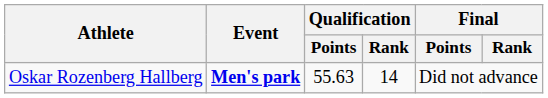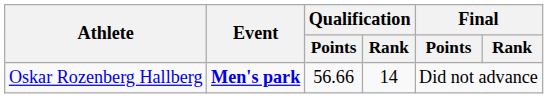Oskar Rozenberg Hallberg | Qualification / Points: 55.63 -> 56.66
